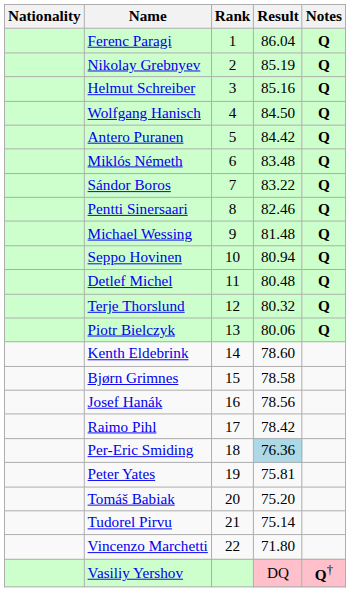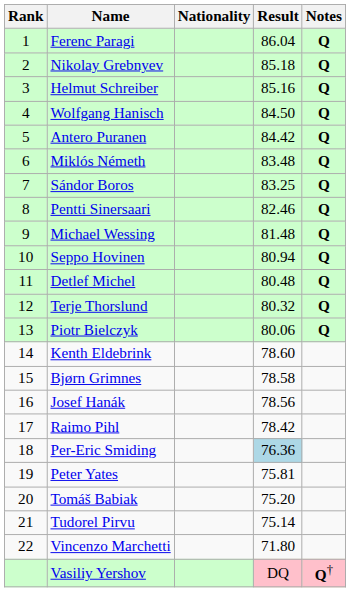columns swapped: Rank <-> Nationality
Nikolay Grebnyev | Result: 85.19 -> 85.18
Sándor Boros | Result: 83.22 -> 83.25
